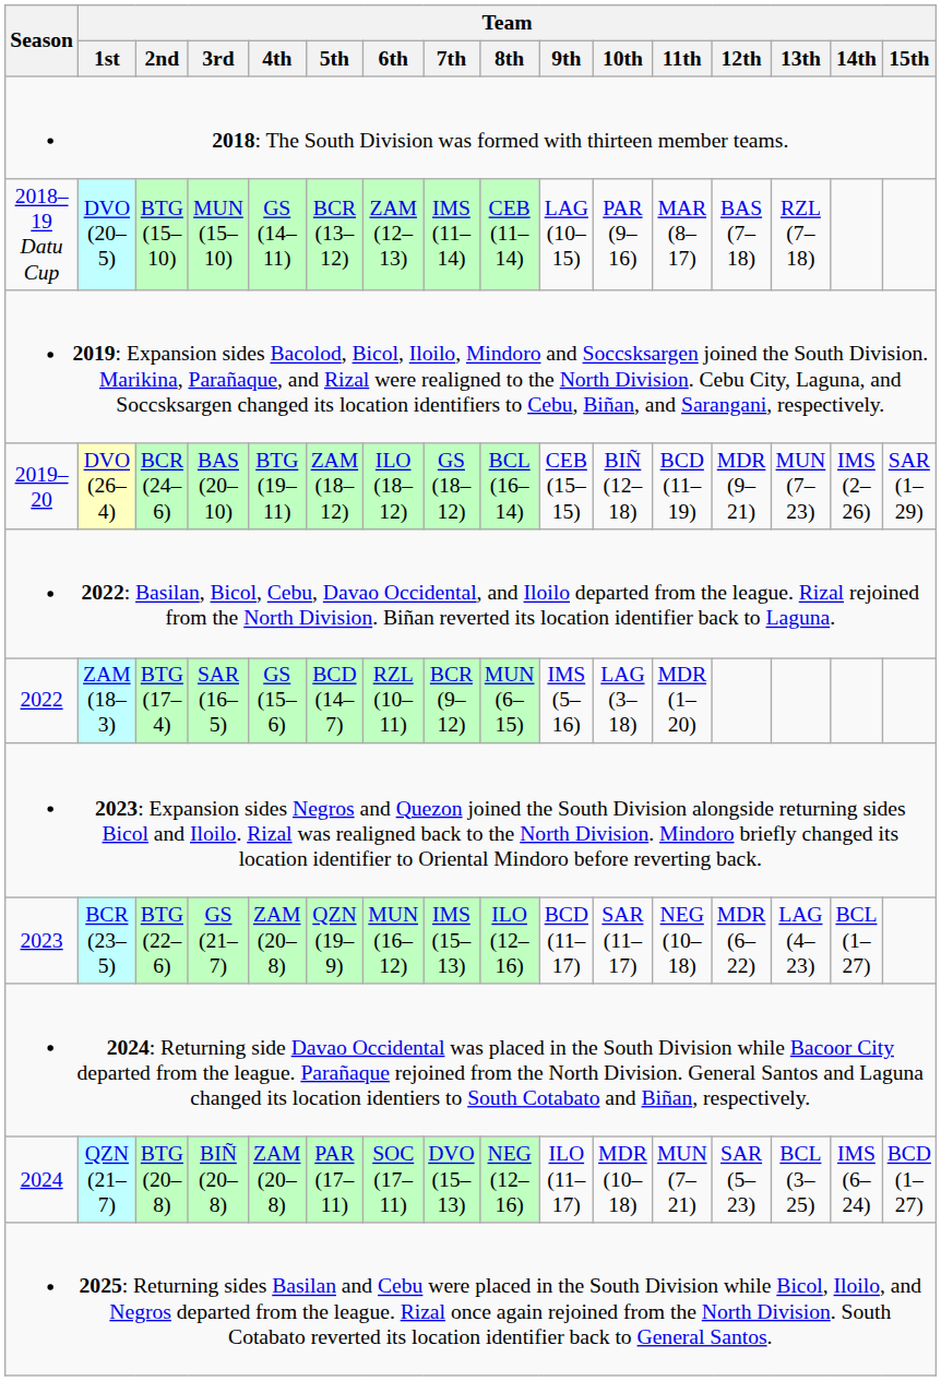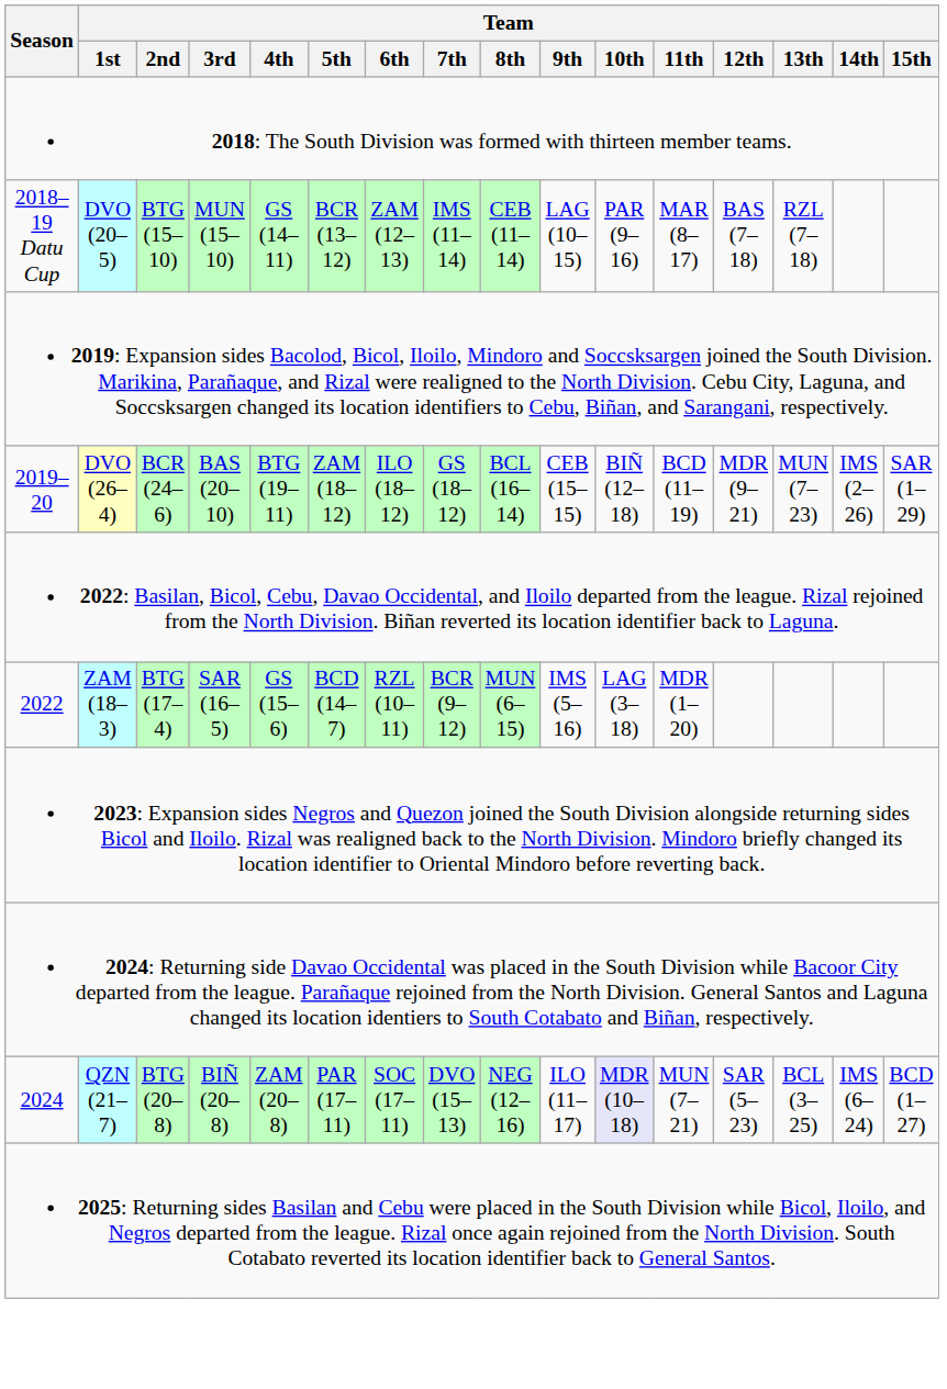- row: 2023 | BCR (23–5) | BTG (22–6) | GS (21–7) | ZAM (20–8) | QZN (19–9) | MUN (16–12) | IMS (15–13) | ILO (12–16) | BCD (11–17) | SAR (11–17) | NEG (10–18) | MDR (6–22) | LAG (4–23) | BCL (1–27)
2024 | Team / 10th: no background -> lavender background
